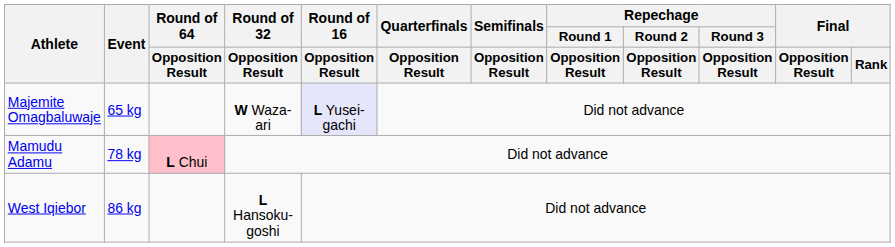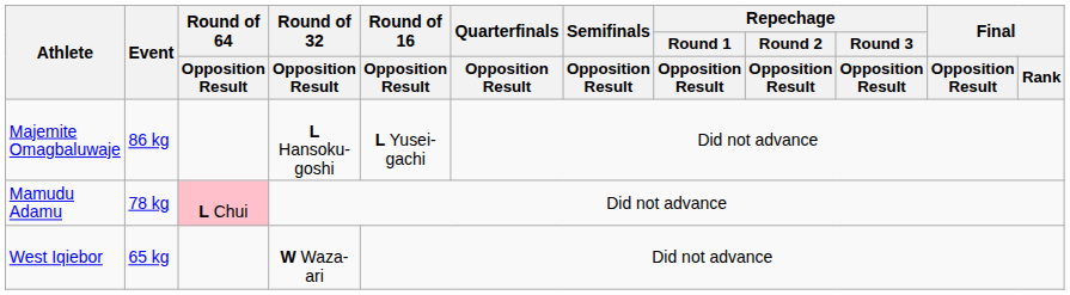Majemite Omagbaluwaje | Event: 65 kg -> 86 kg
Majemite Omagbaluwaje | Round of 32 / Opposition Result: W Waza-ari -> L Hansoku-goshi
Majemite Omagbaluwaje | Round of 16 / Opposition Result: lavender background -> no background
West Iqiebor | Event: 86 kg -> 65 kg
West Iqiebor | Round of 32 / Opposition Result: L Hansoku-goshi -> W Waza-ari
